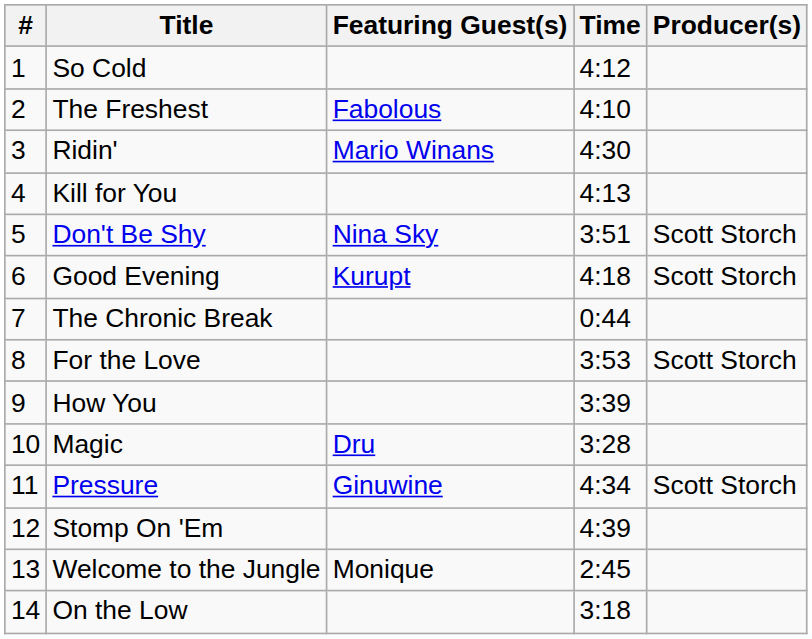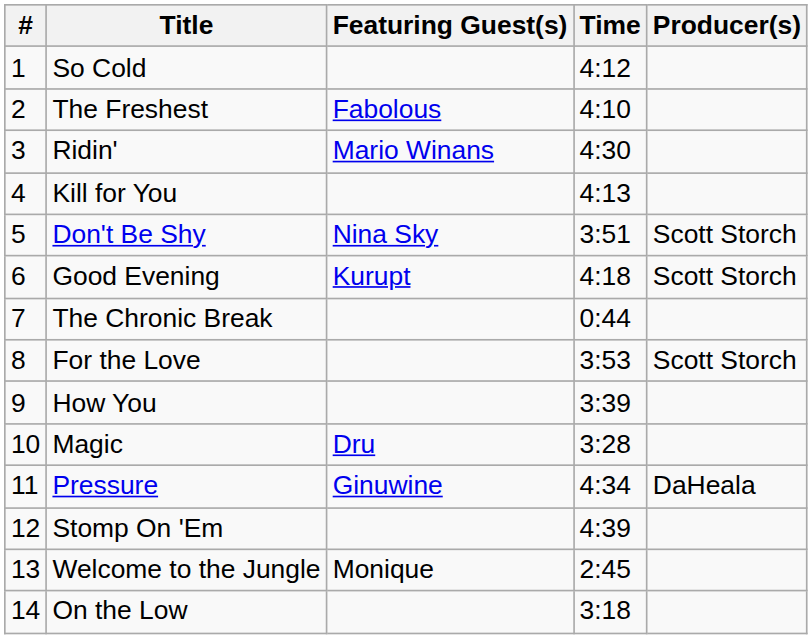Pressure | Producer(s): Scott Storch -> DaHeala
